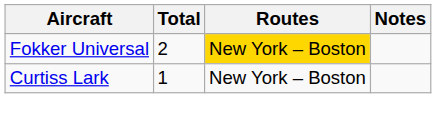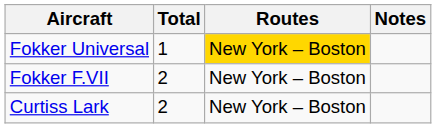Fokker Universal | Total: 2 -> 1
+ row: Fokker F.VII | 2 | New York – Boston
Curtiss Lark | Total: 1 -> 2
